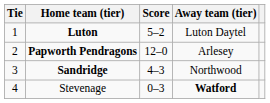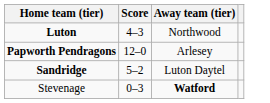- column: Tie | 1 | 2 | 3 | 4
Luton | Score: 5–2 -> 4–3
Luton | Away team (tier): Luton Daytel -> Northwood
Sandridge | Score: 4–3 -> 5–2
Sandridge | Away team (tier): Northwood -> Luton Daytel
